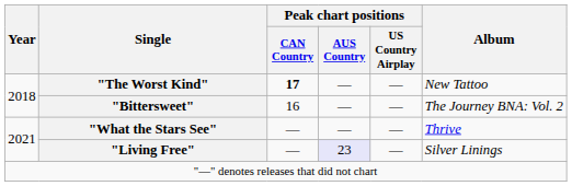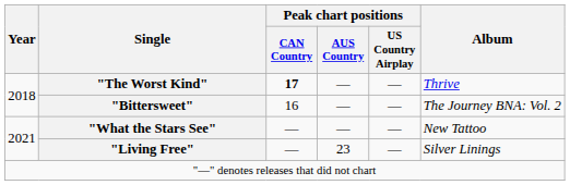"The Worst Kind" | Album: New Tattoo -> Thrive
"What the Stars See" | Album: Thrive -> New Tattoo
"Living Free" | Peak chart positions / AUS Country: lavender background -> no background
